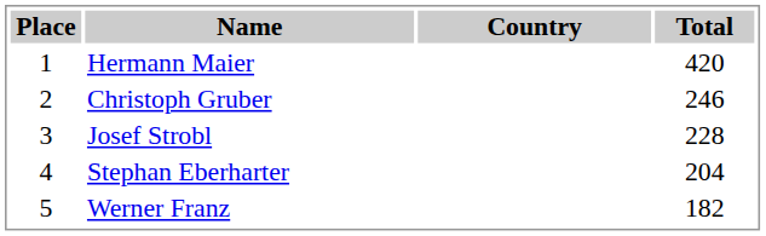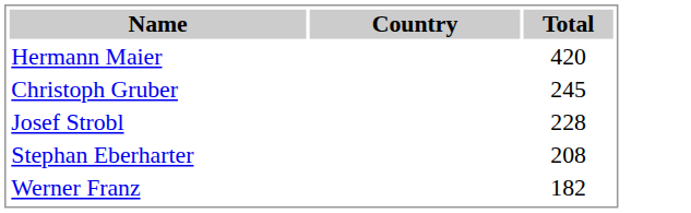- column: Place | 1 | 2 | 3 | 4 | 5
Christoph Gruber | Total: 246 -> 245
Stephan Eberharter | Total: 204 -> 208
